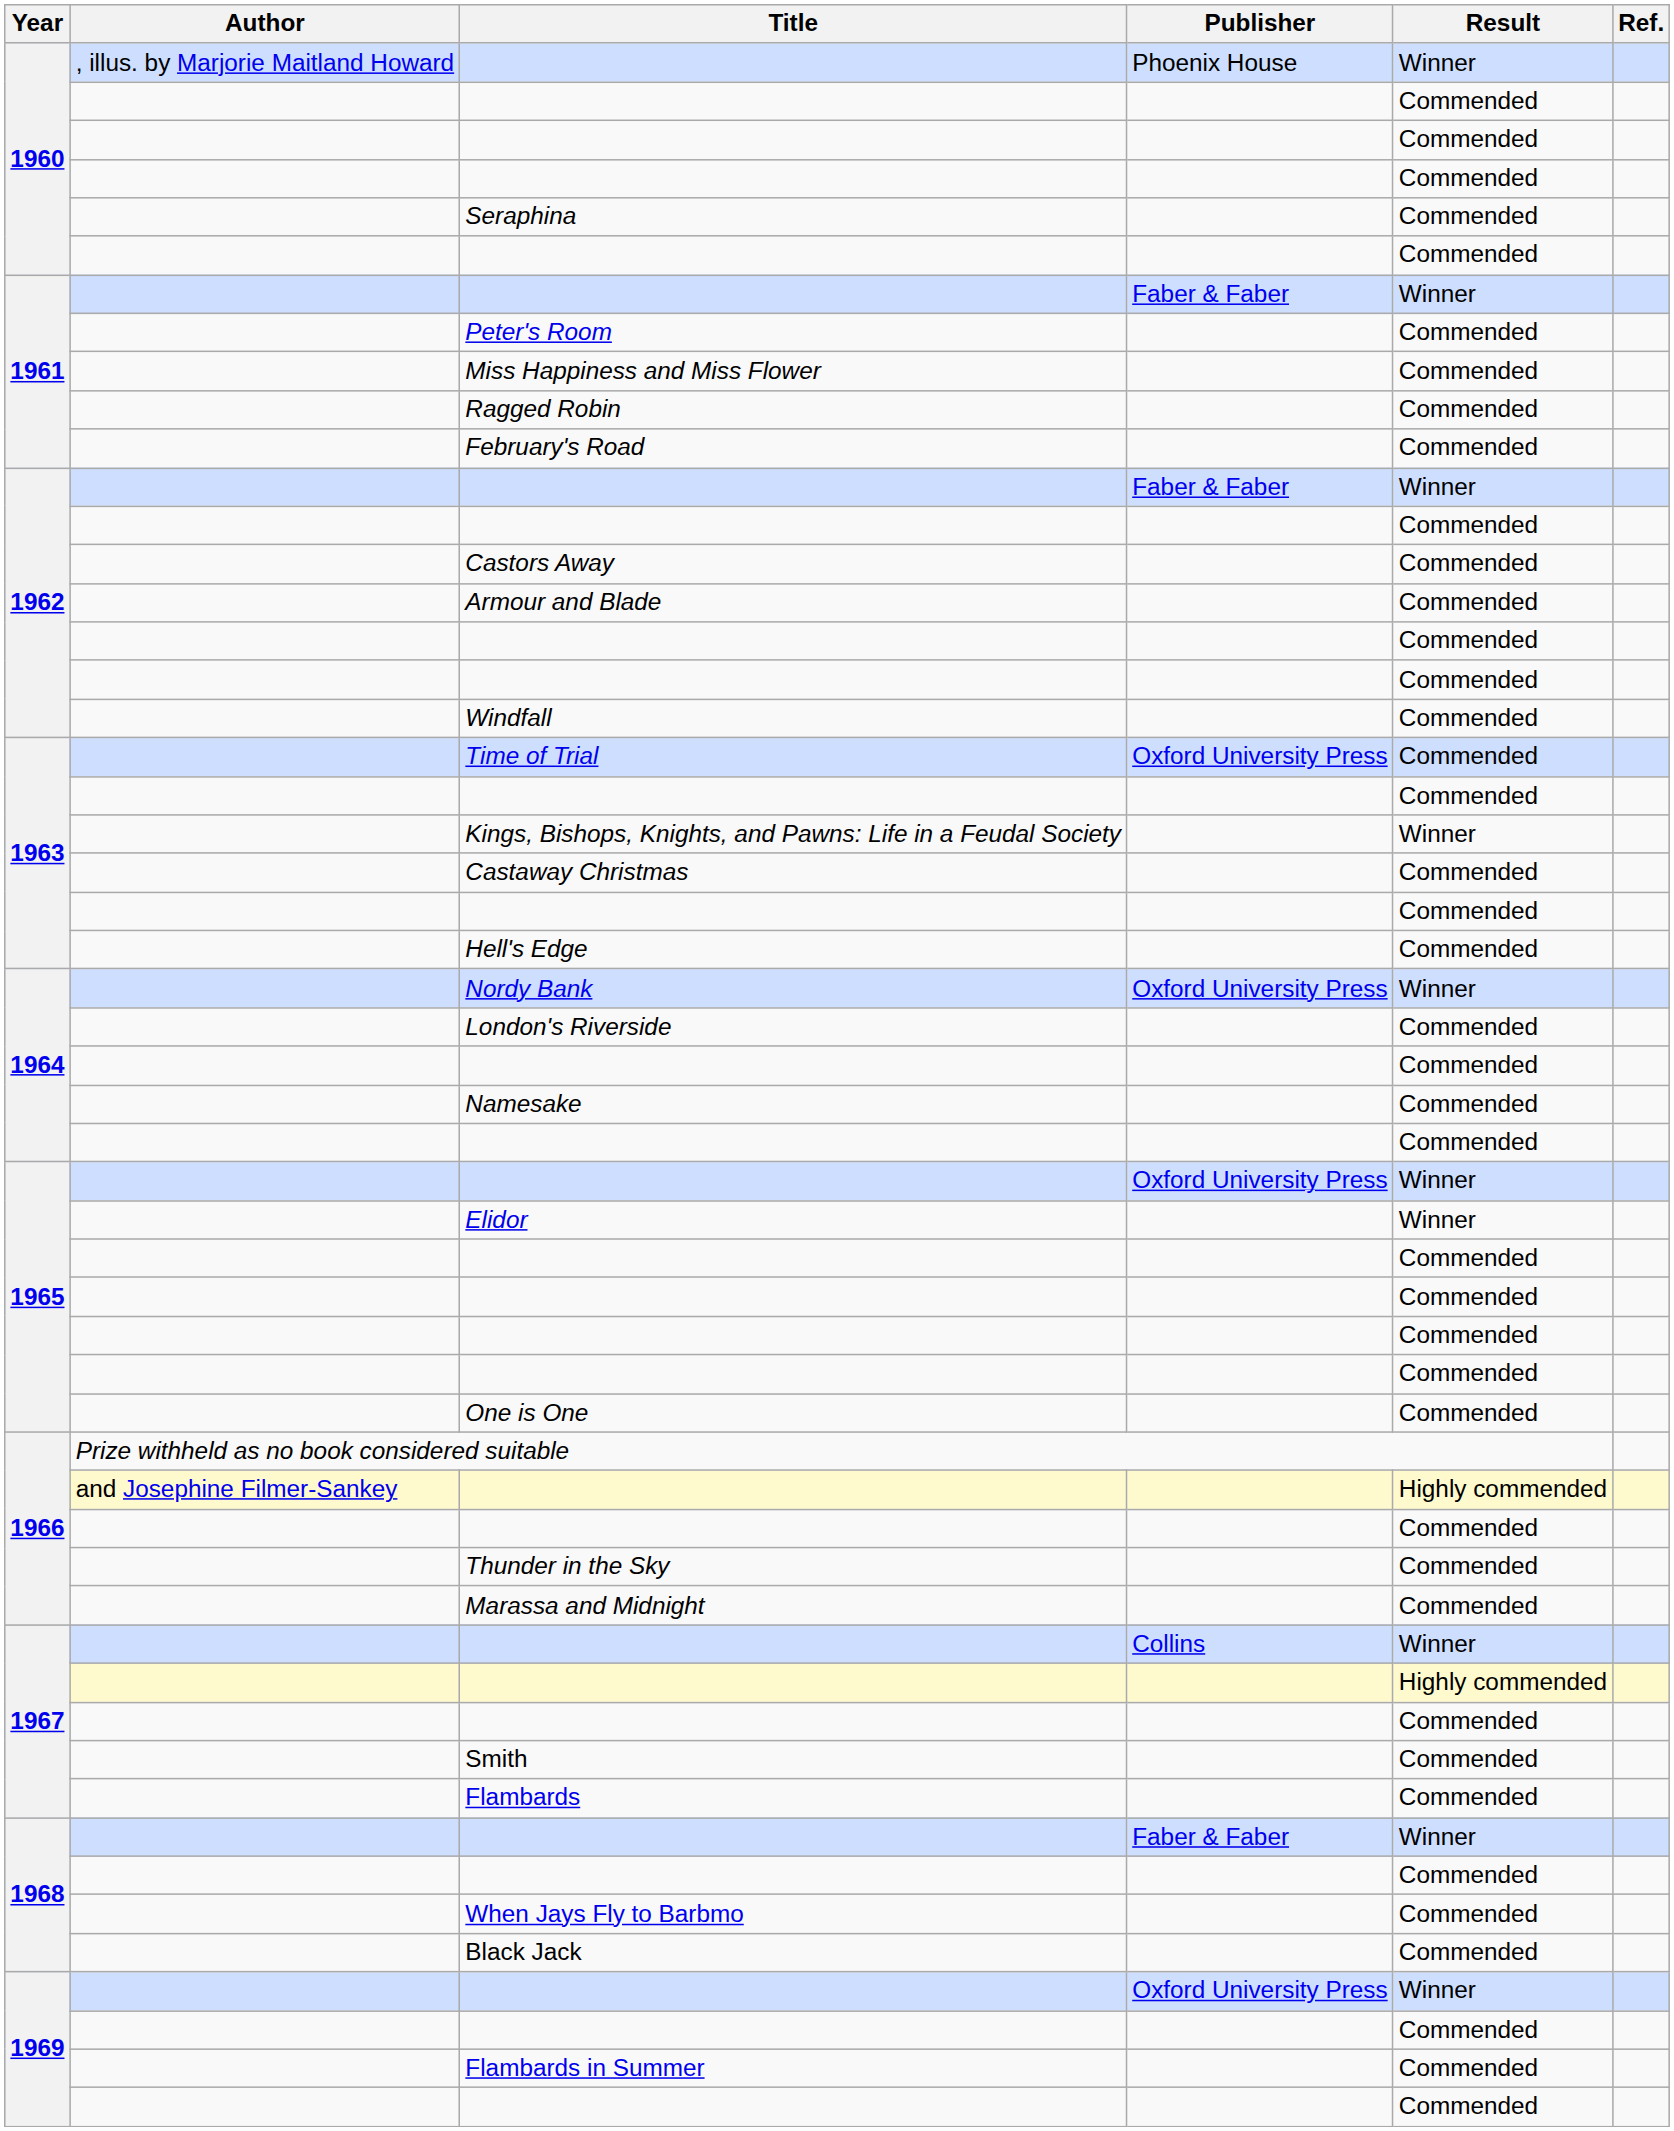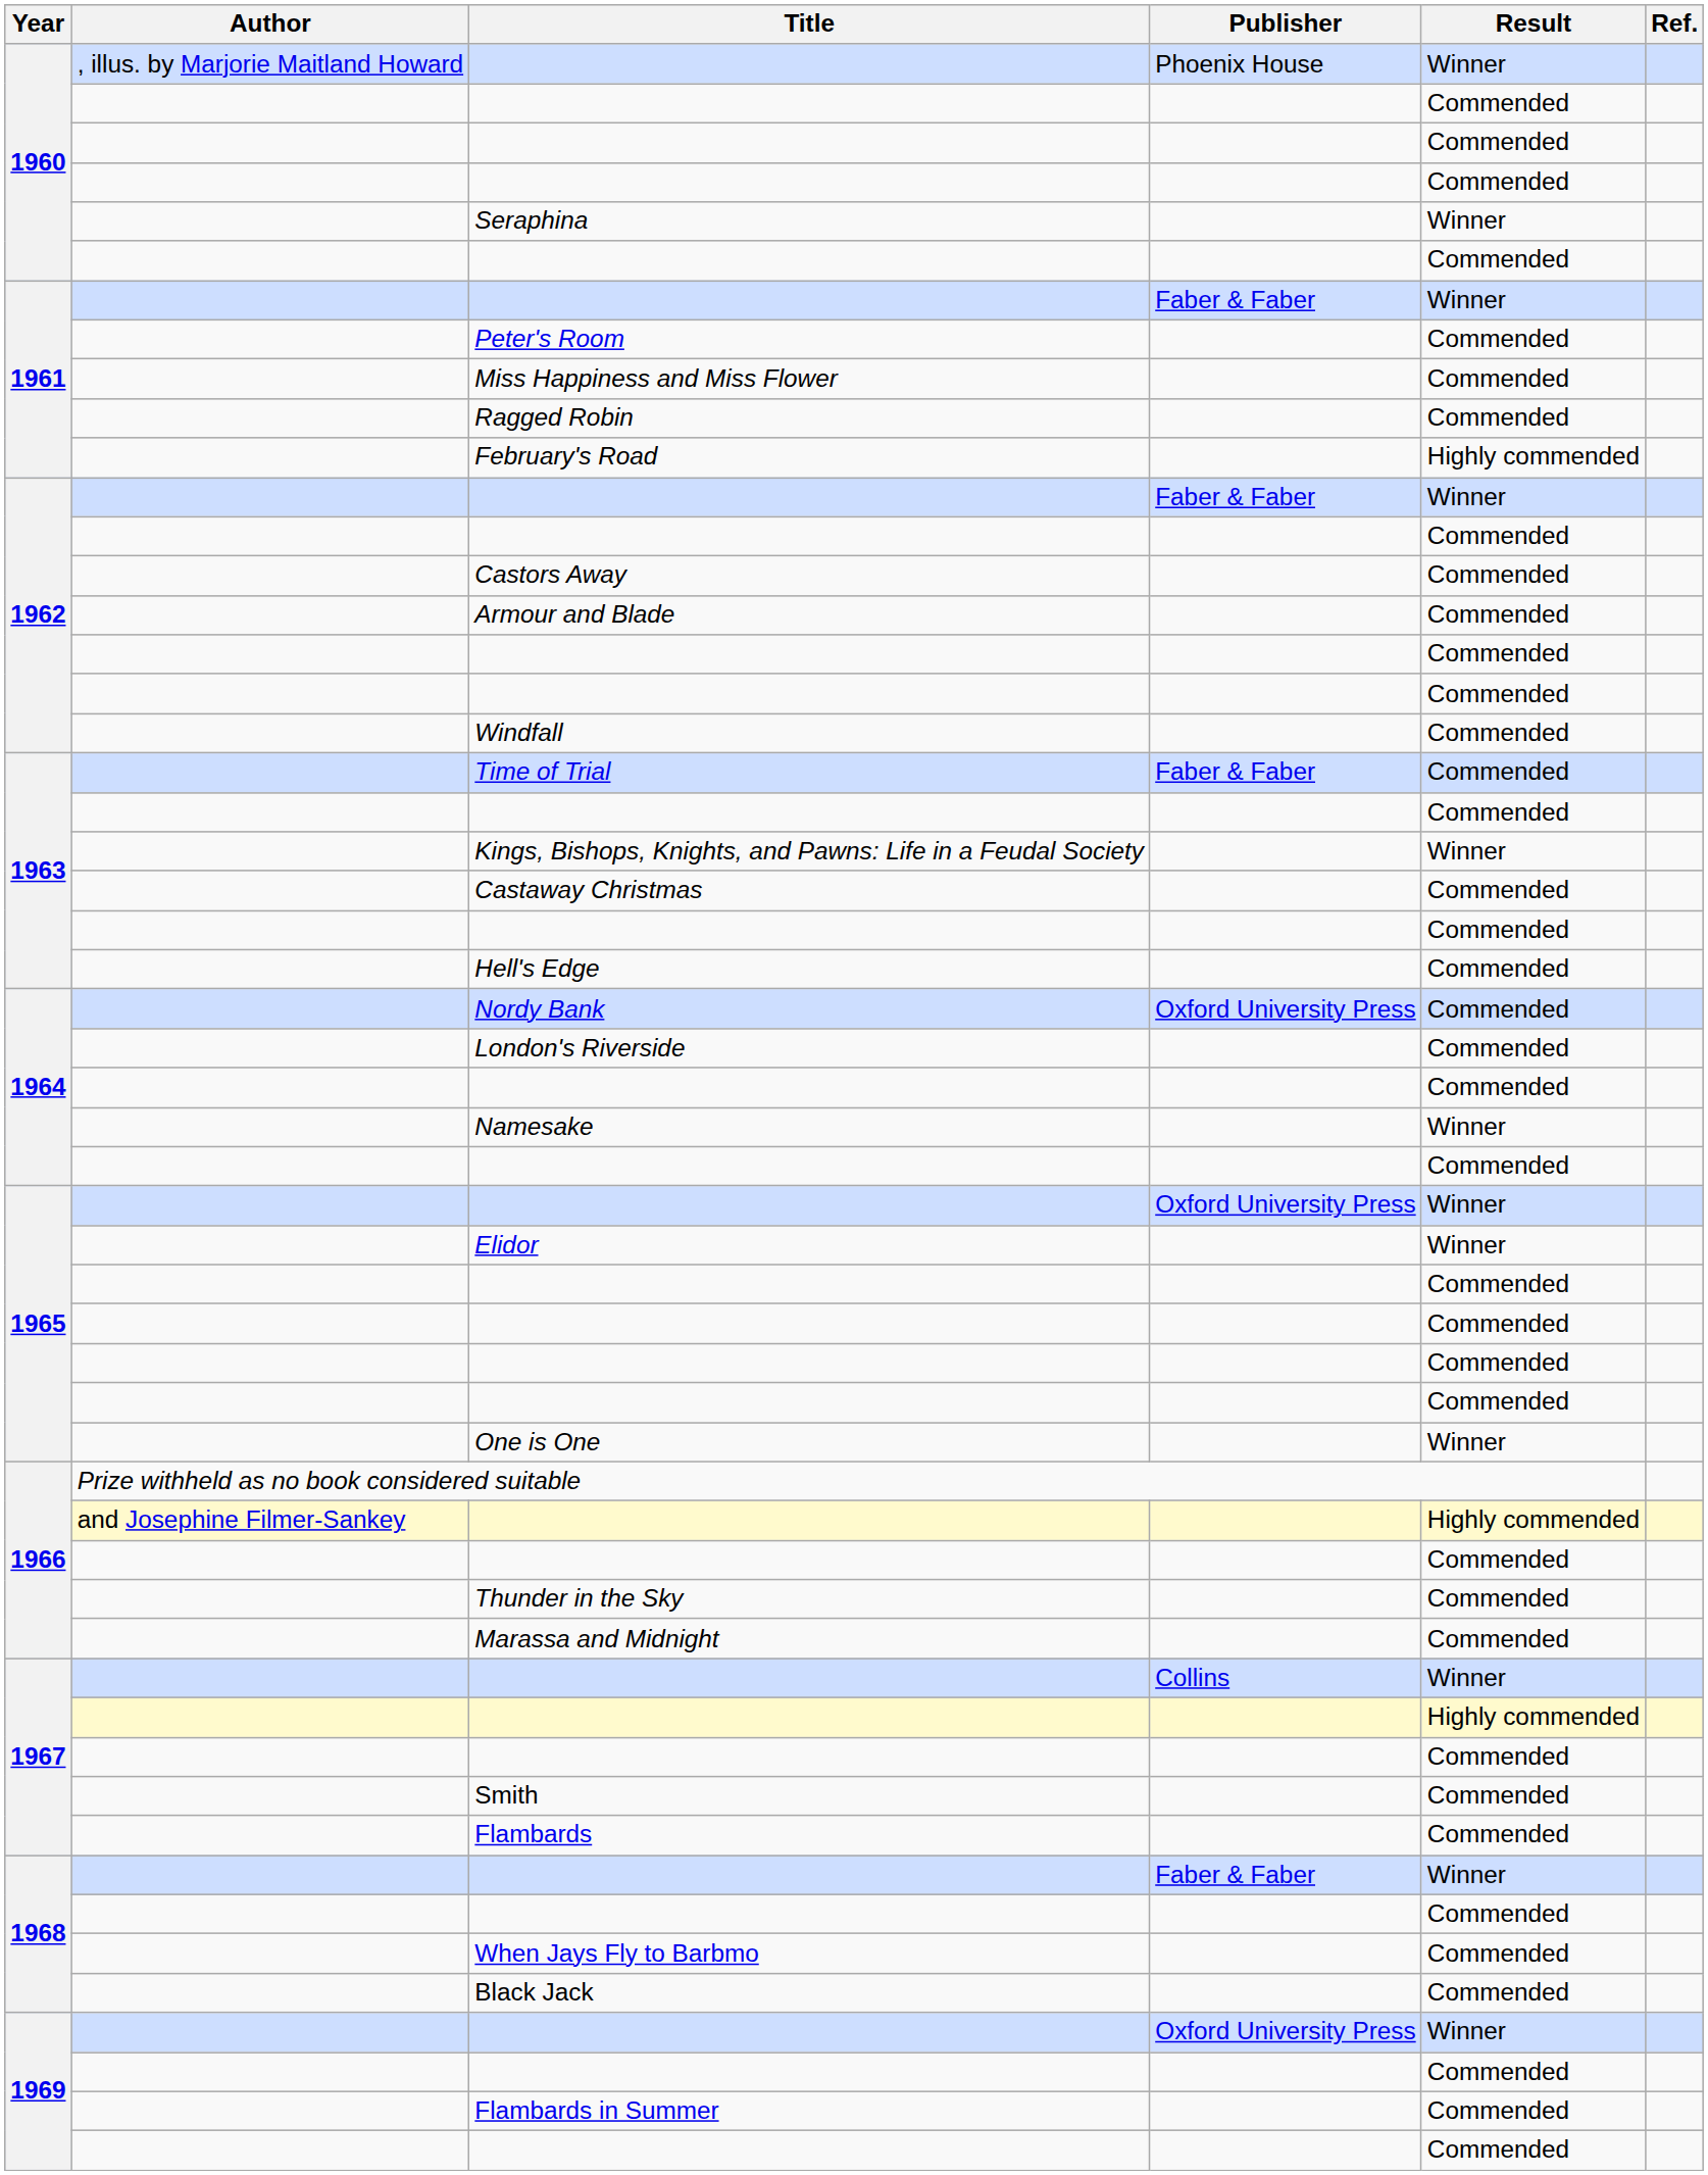Seraphina | Result: Commended -> Winner
February's Road | Result: Commended -> Highly commended
Time of Trial | Publisher: Oxford University Press -> Faber & Faber
Nordy Bank | Result: Winner -> Commended
Namesake | Result: Commended -> Winner
One is One | Result: Commended -> Winner
